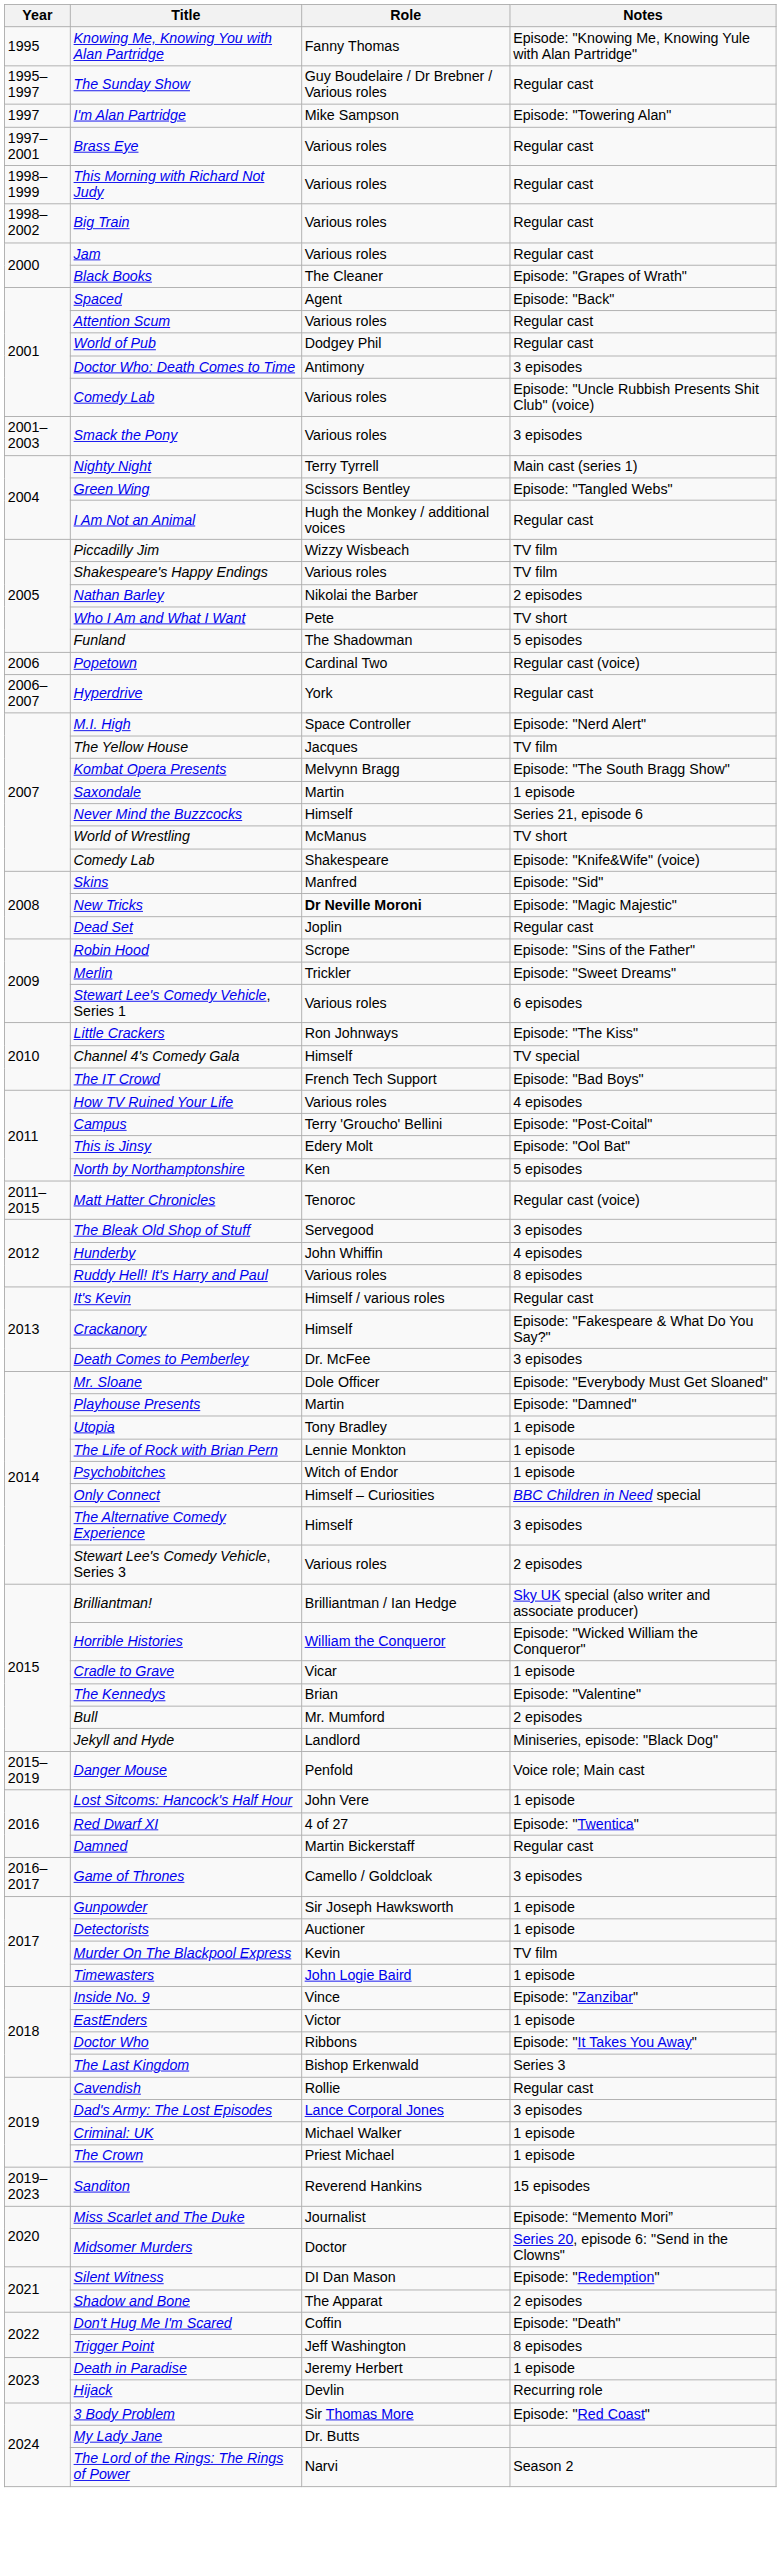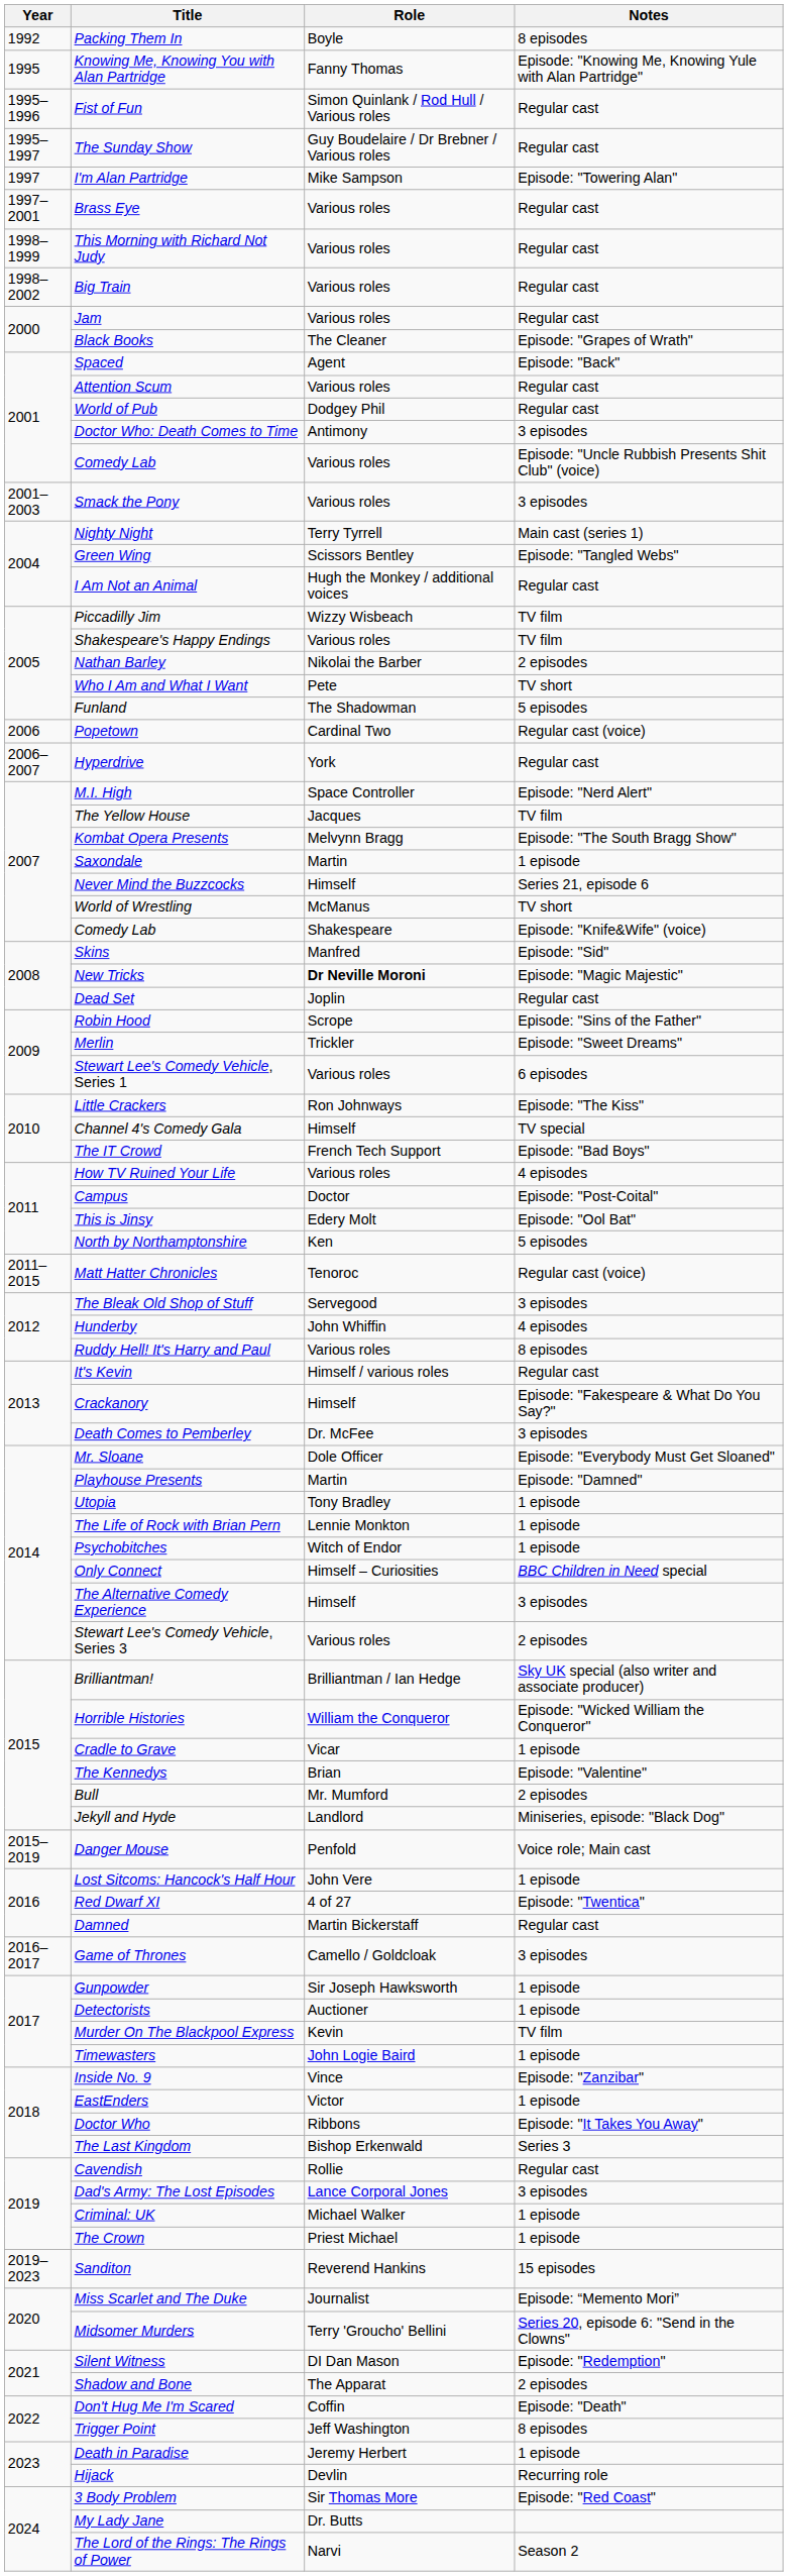+ row: 1992 | Packing Them In | Boyle | 8 episodes
+ row: 1995–1996 | Fist of Fun | Simon Quinlank / Rod Hull / Various roles | Regular cast
Campus | Role: Terry 'Groucho' Bellini -> Doctor
Midsomer Murders | Role: Doctor -> Terry 'Groucho' Bellini
